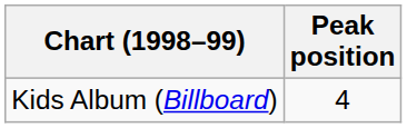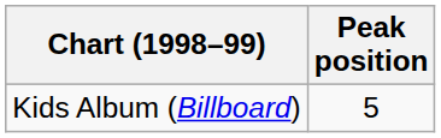Kids Album (Billboard) | Peak position: 4 -> 5
